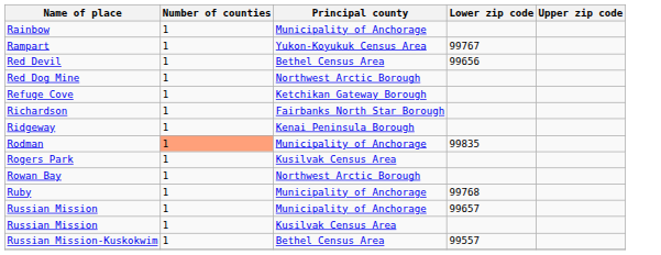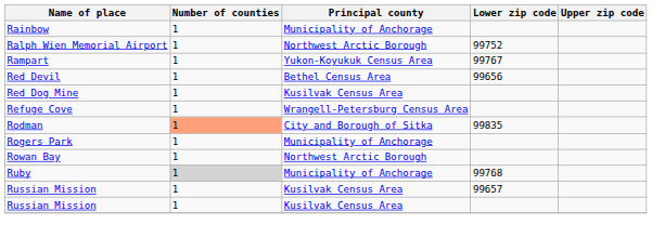+ row: Ralph Wien Memorial Airport | 1 | Northwest Arctic Borough | 99752
Red Dog Mine | Principal county: Northwest Arctic Borough -> Kusilvak Census Area
Refuge Cove | Principal county: Ketchikan Gateway Borough -> Wrangell-Petersburg Census Area
- row: Richardson | 1 | Fairbanks North Star Borough
- row: Ridgeway | 1 | Kenai Peninsula Borough
Rodman | Principal county: Municipality of Anchorage -> City and Borough of Sitka
Rogers Park | Principal county: Kusilvak Census Area -> Municipality of Anchorage
Ruby | Number of counties: no background -> lightgrey background
Russian Mission / 99657 | Principal county: Municipality of Anchorage -> Kusilvak Census Area
- row: Russian Mission-Kuskokwim | 1 | Bethel Census Area | 99557
